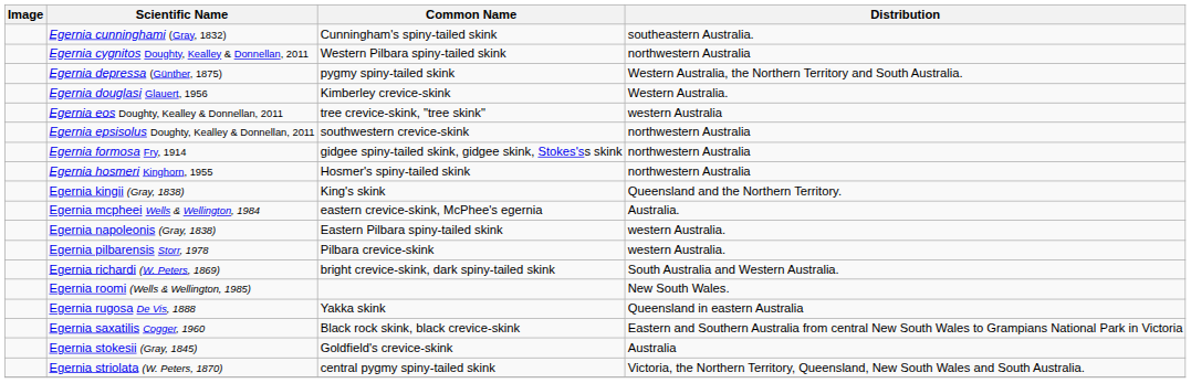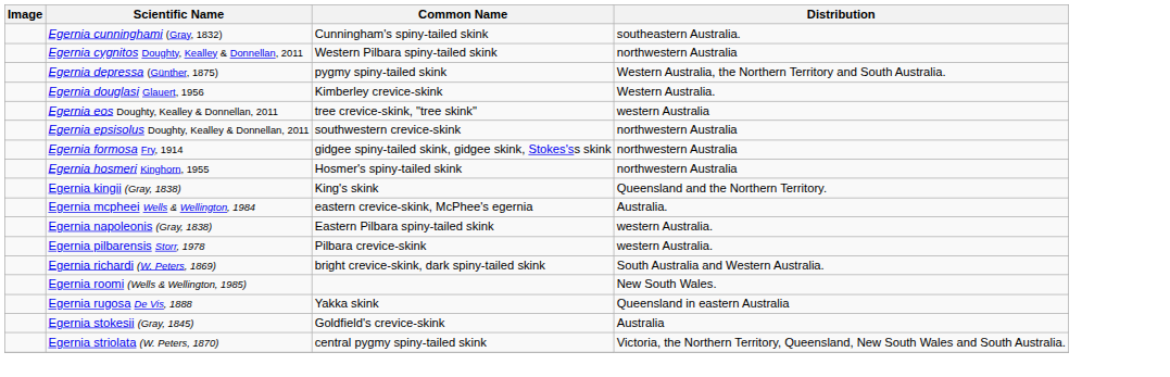- row: Egernia saxatilis Cogger, 1960 | Black rock skink, black crevice-skink | Eastern and Southern Australia from central New South Wales to Grampians National Park in Victoria
